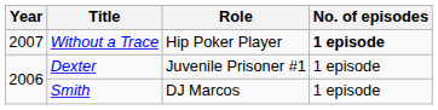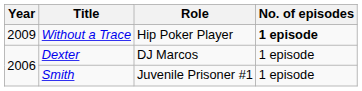Without a Trace | Year: 2007 -> 2009
Dexter | Role: Juvenile Prisoner #1 -> DJ Marcos
Smith | Role: DJ Marcos -> Juvenile Prisoner #1
